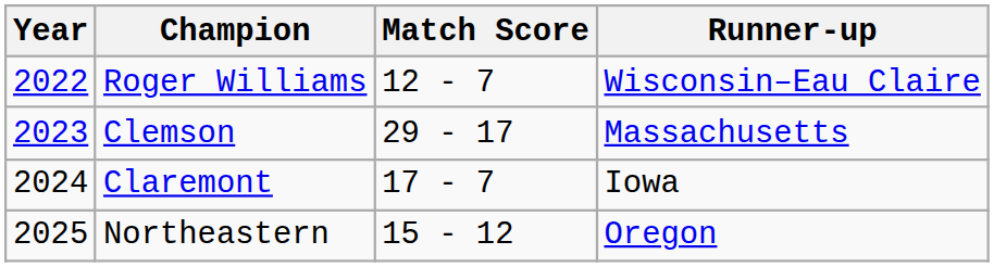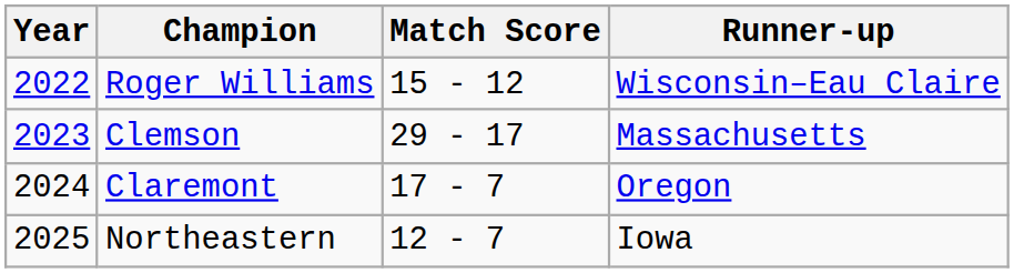Roger Williams | Match Score: 12 - 7 -> 15 - 12
Claremont | Runner-up: Iowa -> Oregon
Northeastern | Match Score: 15 - 12 -> 12 - 7
Northeastern | Runner-up: Oregon -> Iowa
